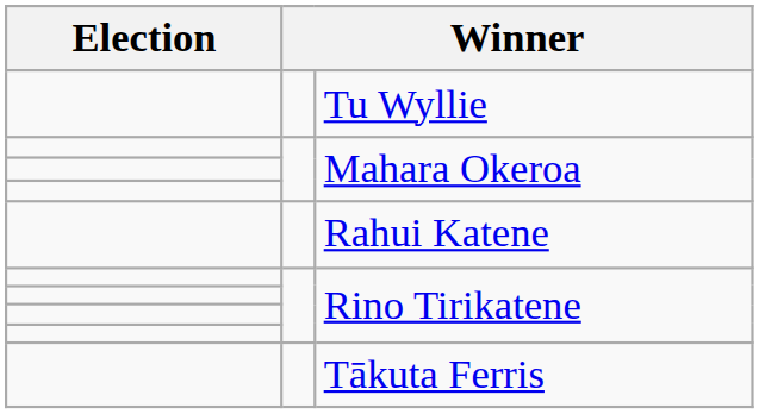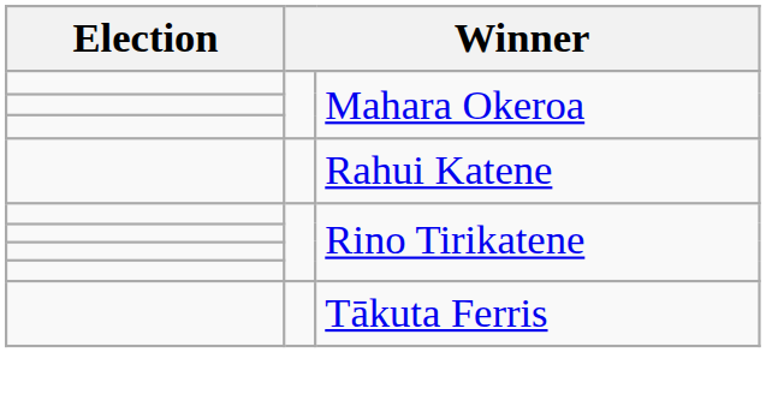- row: Tu Wyllie
